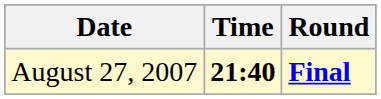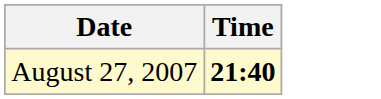- column: Round | Final
